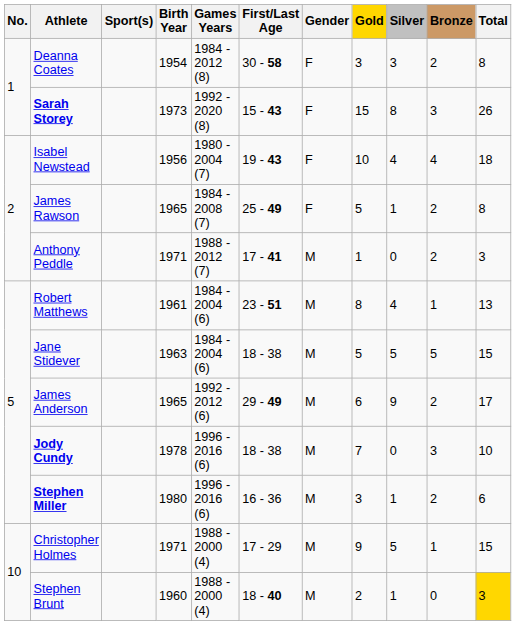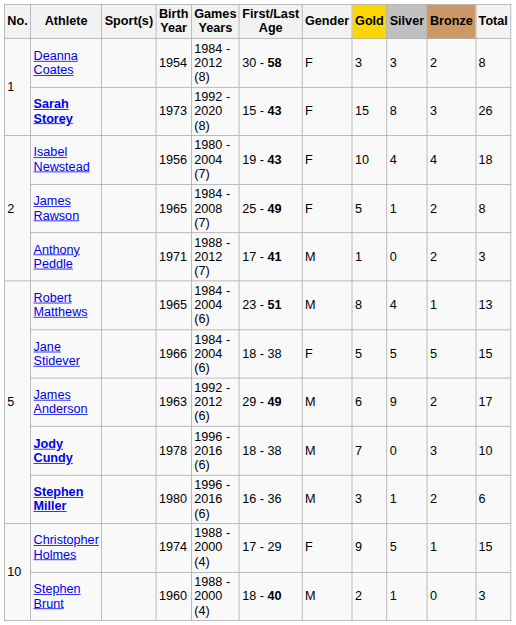Robert Matthews | Birth Year: 1961 -> 1965
Jane Stidever | Birth Year: 1963 -> 1966
Jane Stidever | Gender: M -> F
James Anderson | Birth Year: 1965 -> 1963
Christopher Holmes | Birth Year: 1971 -> 1974
Christopher Holmes | Gender: M -> F
Stephen Brunt | Total: gold background -> no background
